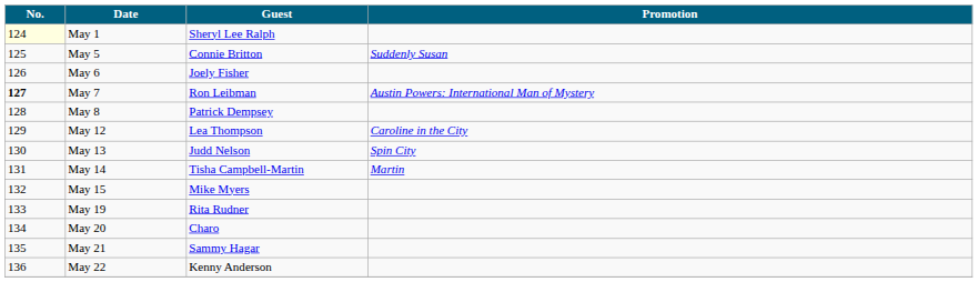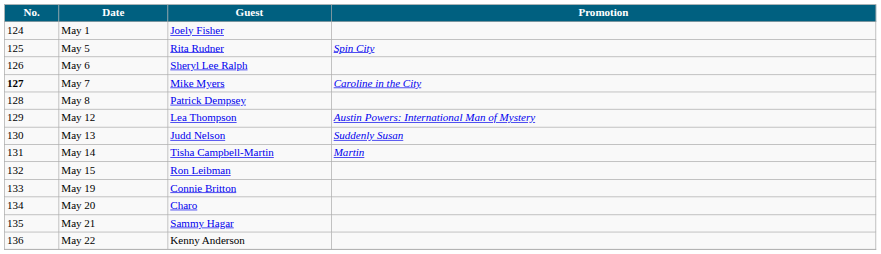May 1 | No.: lightyellow background -> no background
May 1 | Guest: Sheryl Lee Ralph -> Joely Fisher
May 5 | Guest: Connie Britton -> Rita Rudner
May 5 | Promotion: Suddenly Susan -> Spin City
May 6 | Guest: Joely Fisher -> Sheryl Lee Ralph
May 7 | Guest: Ron Leibman -> Mike Myers
May 7 | Promotion: Austin Powers: International Man of Mystery -> Caroline in the City
May 12 | Promotion: Caroline in the City -> Austin Powers: International Man of Mystery
May 13 | Promotion: Spin City -> Suddenly Susan
May 15 | Guest: Mike Myers -> Ron Leibman
May 19 | Guest: Rita Rudner -> Connie Britton
